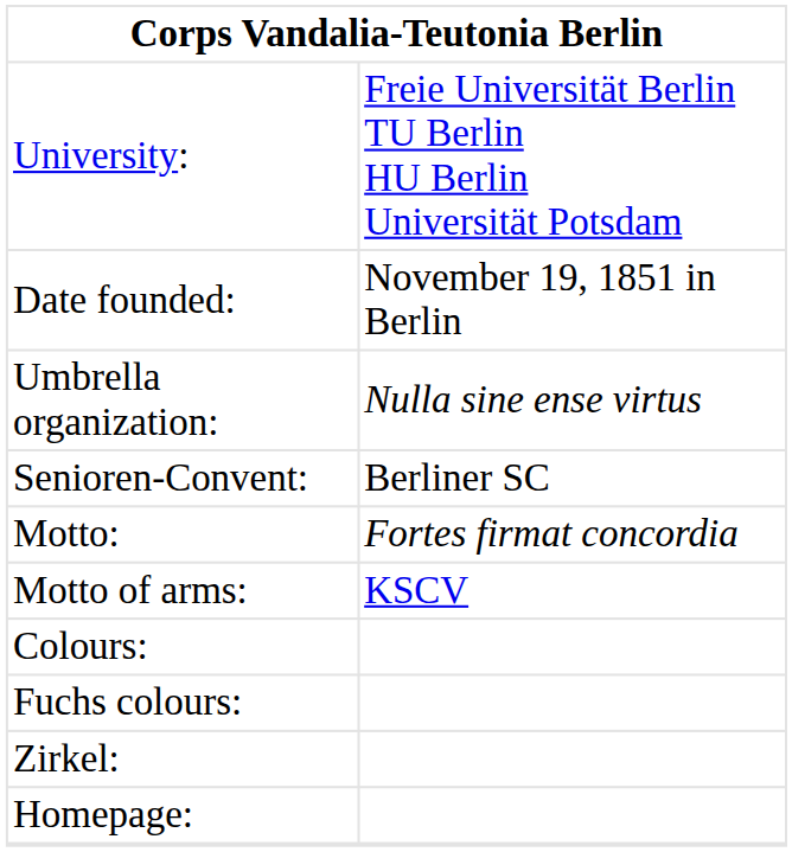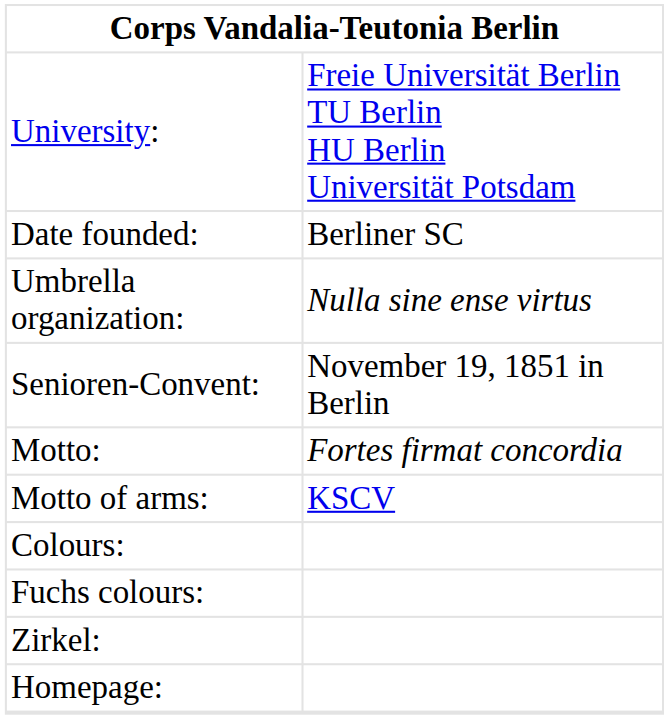Date founded: | column 2: November 19, 1851 in Berlin -> Berliner SC
Senioren-Convent: | column 2: Berliner SC -> November 19, 1851 in Berlin
